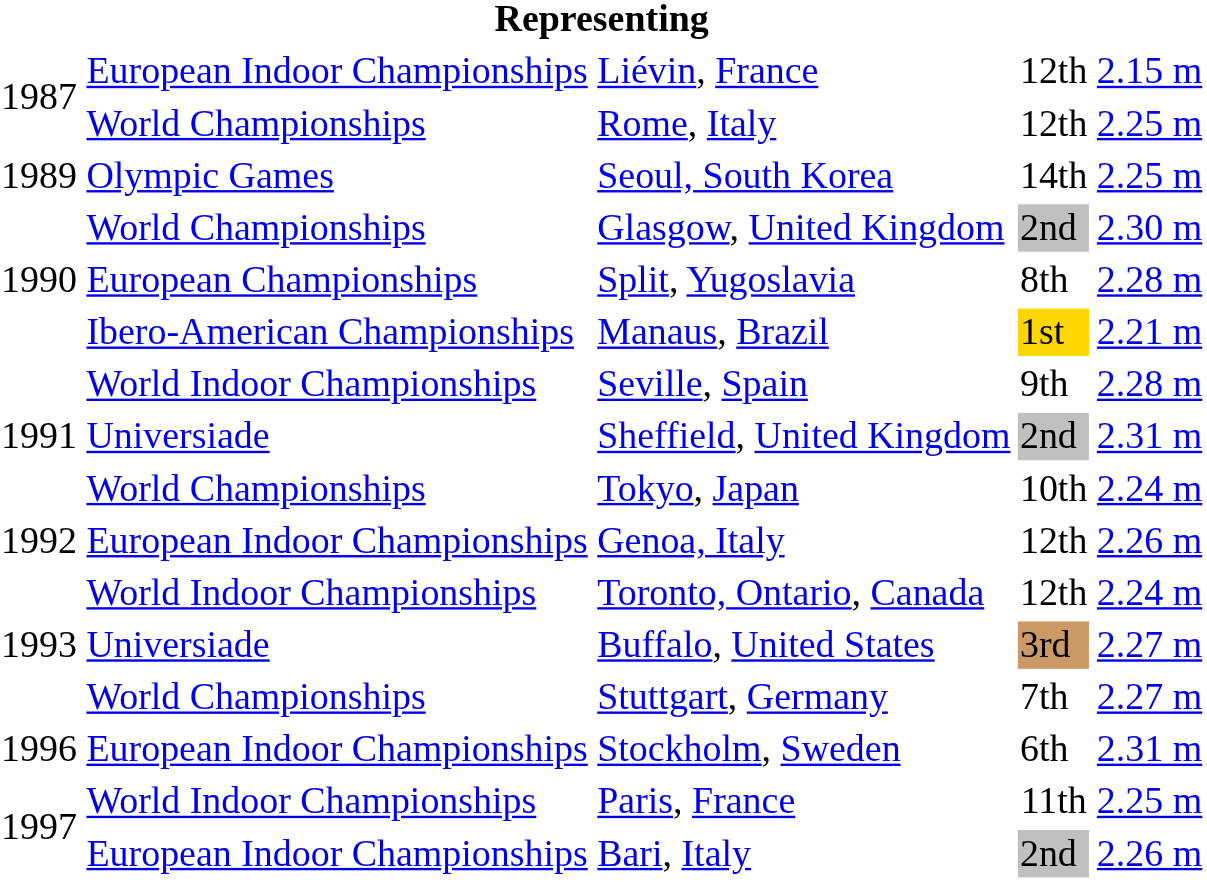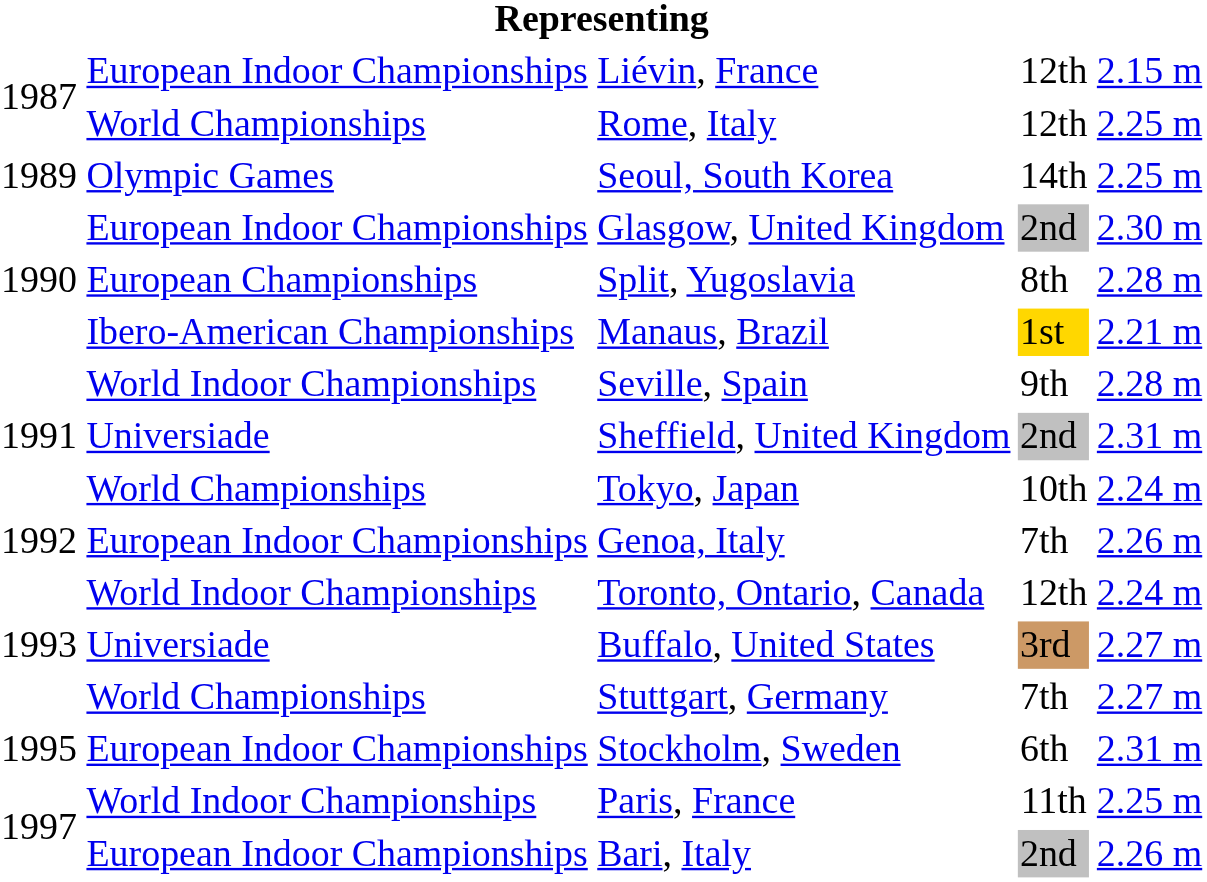Glasgow, United Kingdom | column 2: World Championships -> European Indoor Championships
Genoa, Italy | column 4: 12th -> 7th
Stockholm, Sweden | column 1: 1996 -> 1995
